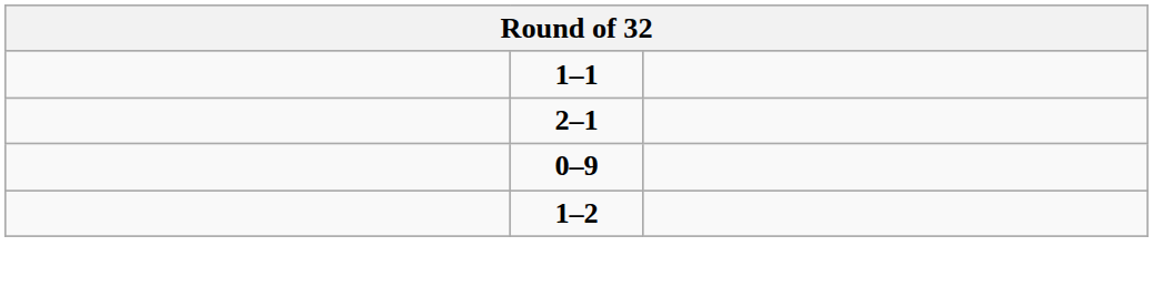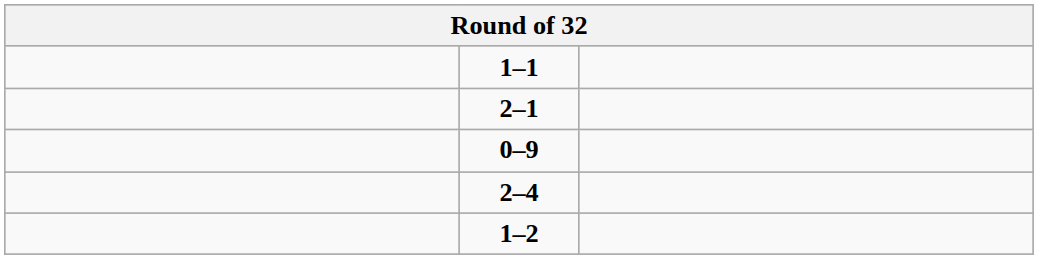+ row: 2–4
